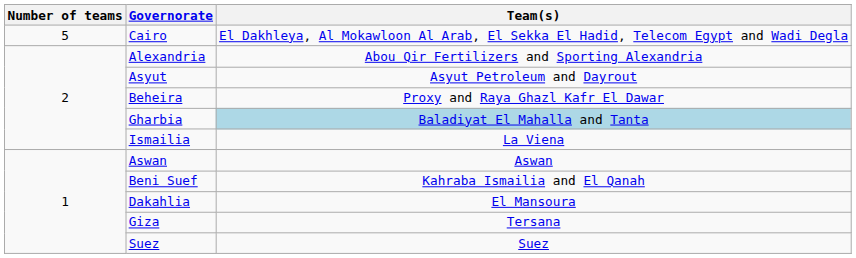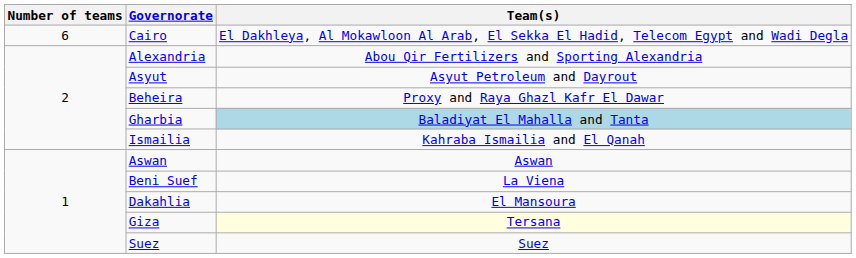Cairo | Number of teams: 5 -> 6
Ismailia | Team(s): La Viena -> Kahraba Ismailia and El Qanah
Beni Suef | Team(s): Kahraba Ismailia and El Qanah -> La Viena
Giza | Team(s): no background -> lightyellow background
